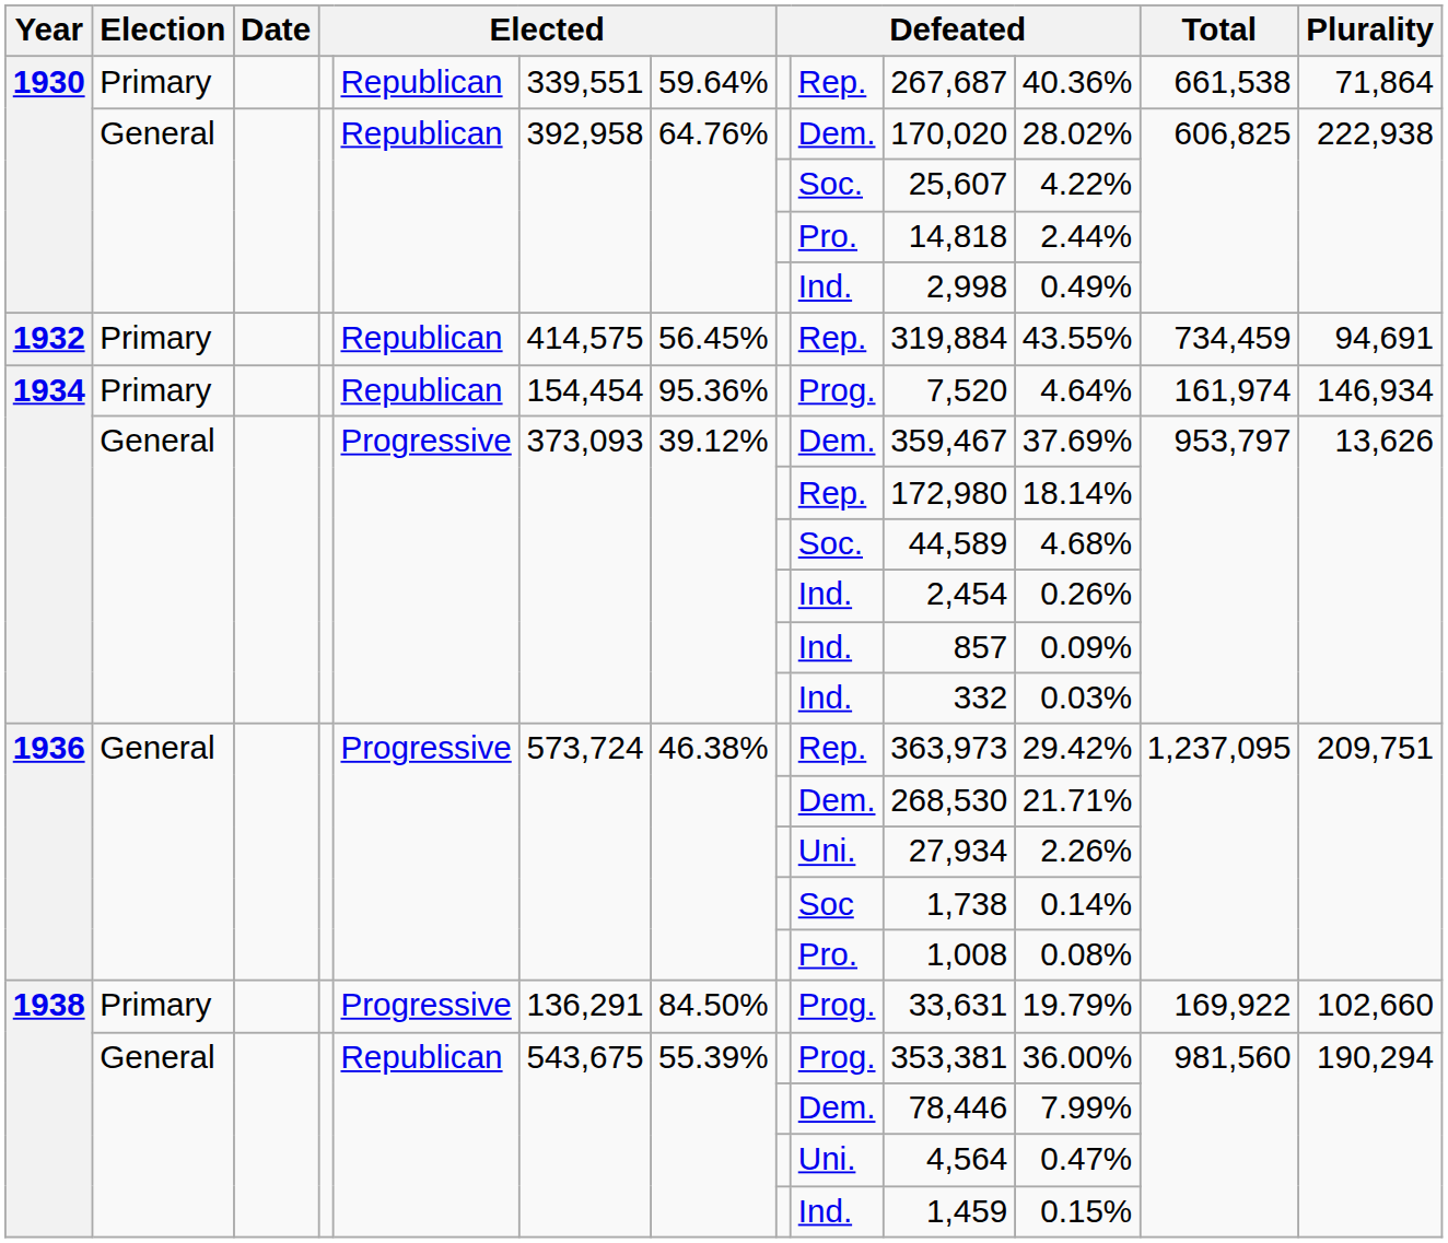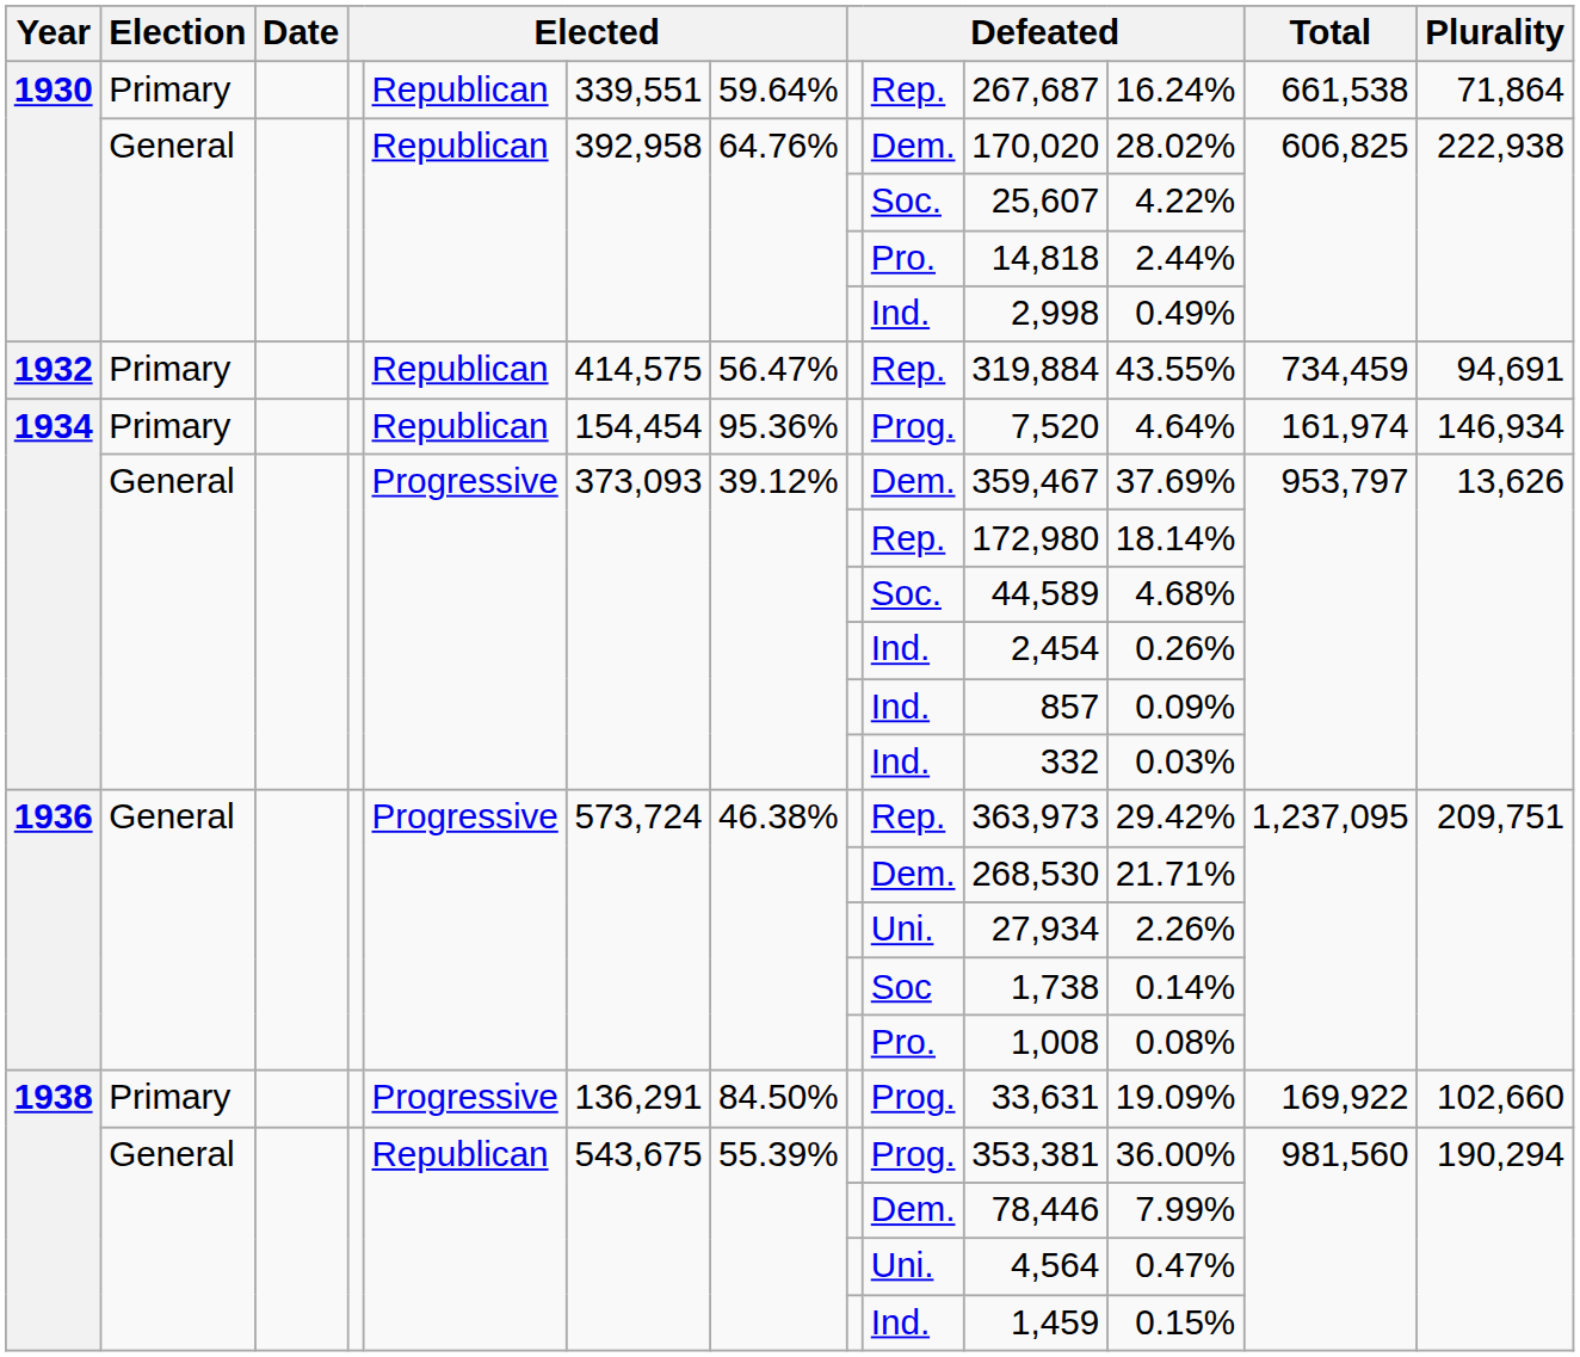1930 / Primary | column 11: 40.36% -> 16.24%
1932 | column 7: 56.45% -> 56.47%
1938 / Primary | column 11: 19.79% -> 19.09%
